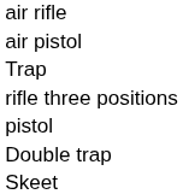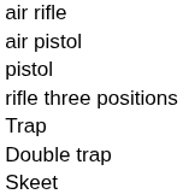rows swapped: pistol <-> Trap
